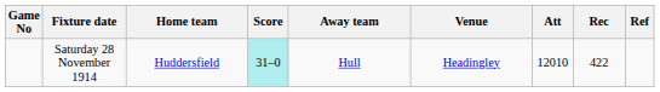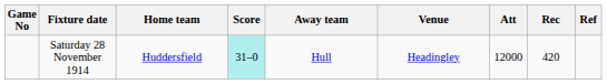Saturday 28 November 1914 | Att: 12010 -> 12000
Saturday 28 November 1914 | Rec: 422 -> 420
